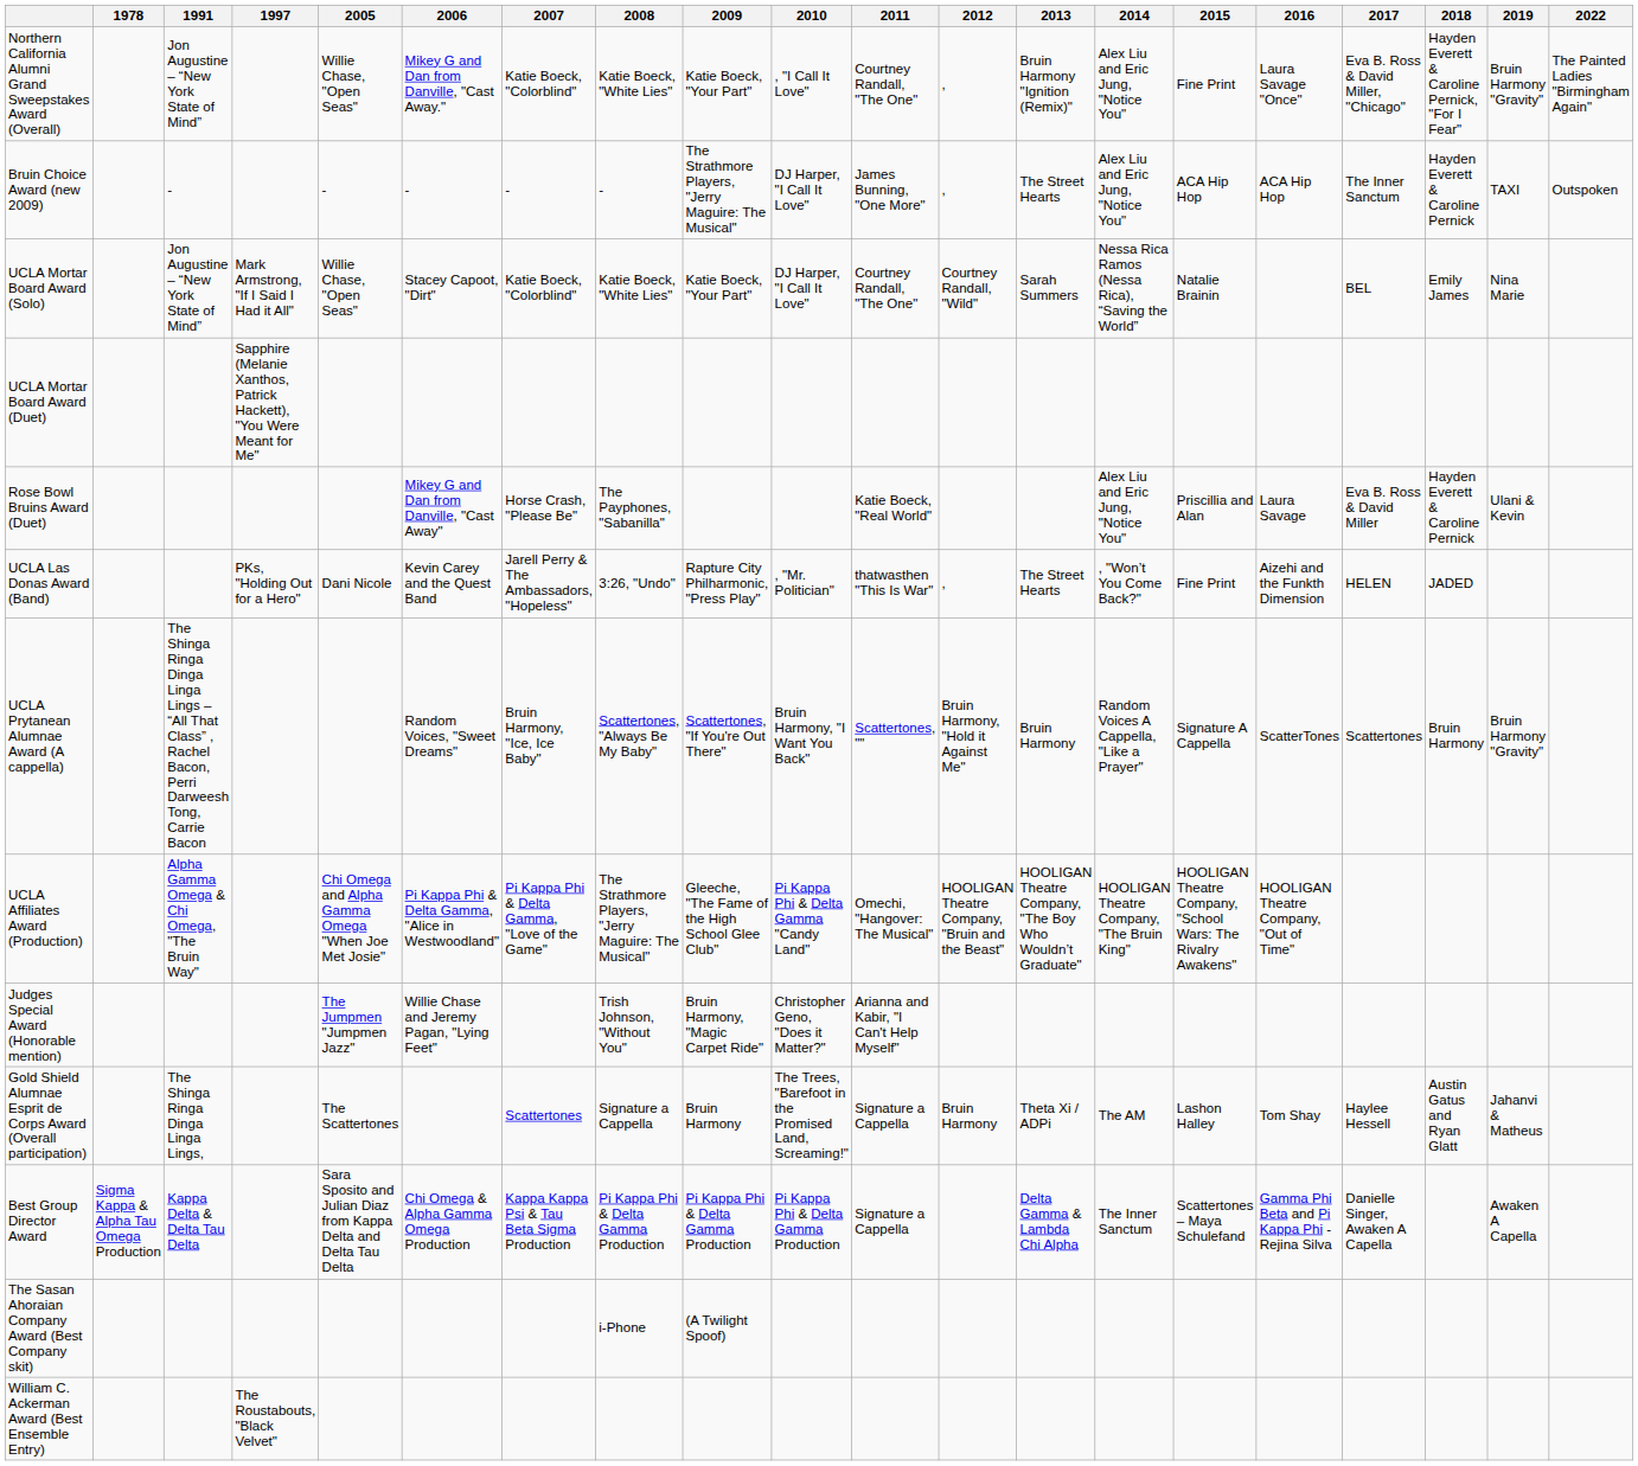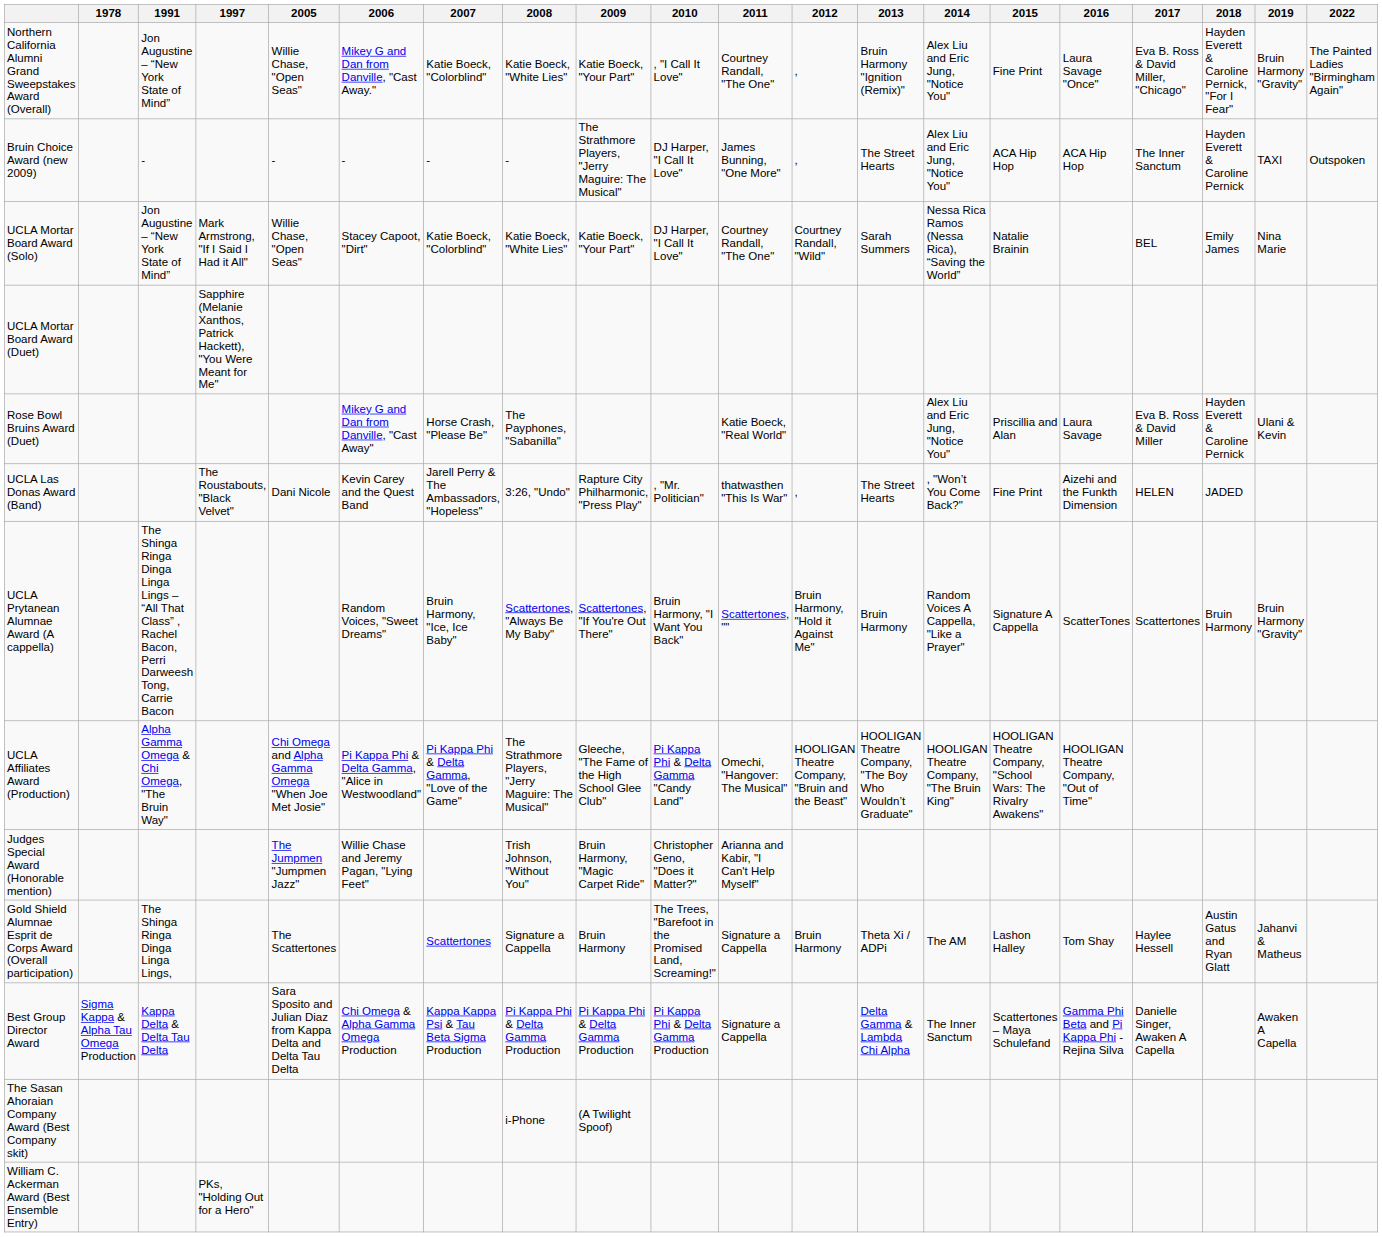UCLA Las Donas Award (Band) | 1997: PKs, "Holding Out for a Hero" -> The Roustabouts, "Black Velvet"
William C. Ackerman Award (Best Ensemble Entry) | 1997: The Roustabouts, "Black Velvet" -> PKs, "Holding Out for a Hero"
